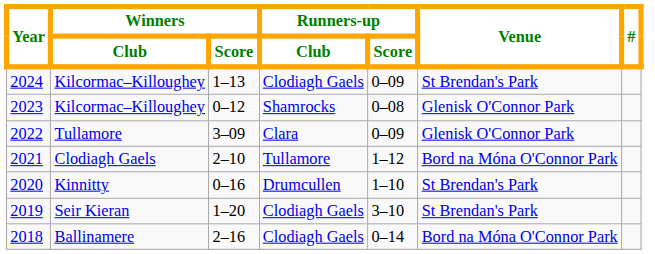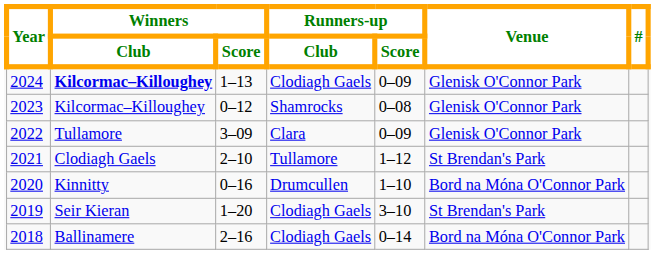2024 | Winners / Club: normal -> bold
2024 | Venue: St Brendan's Park -> Glenisk O'Connor Park
2021 | Venue: Bord na Móna O'Connor Park -> St Brendan's Park
2020 | Venue: St Brendan's Park -> Bord na Móna O'Connor Park
